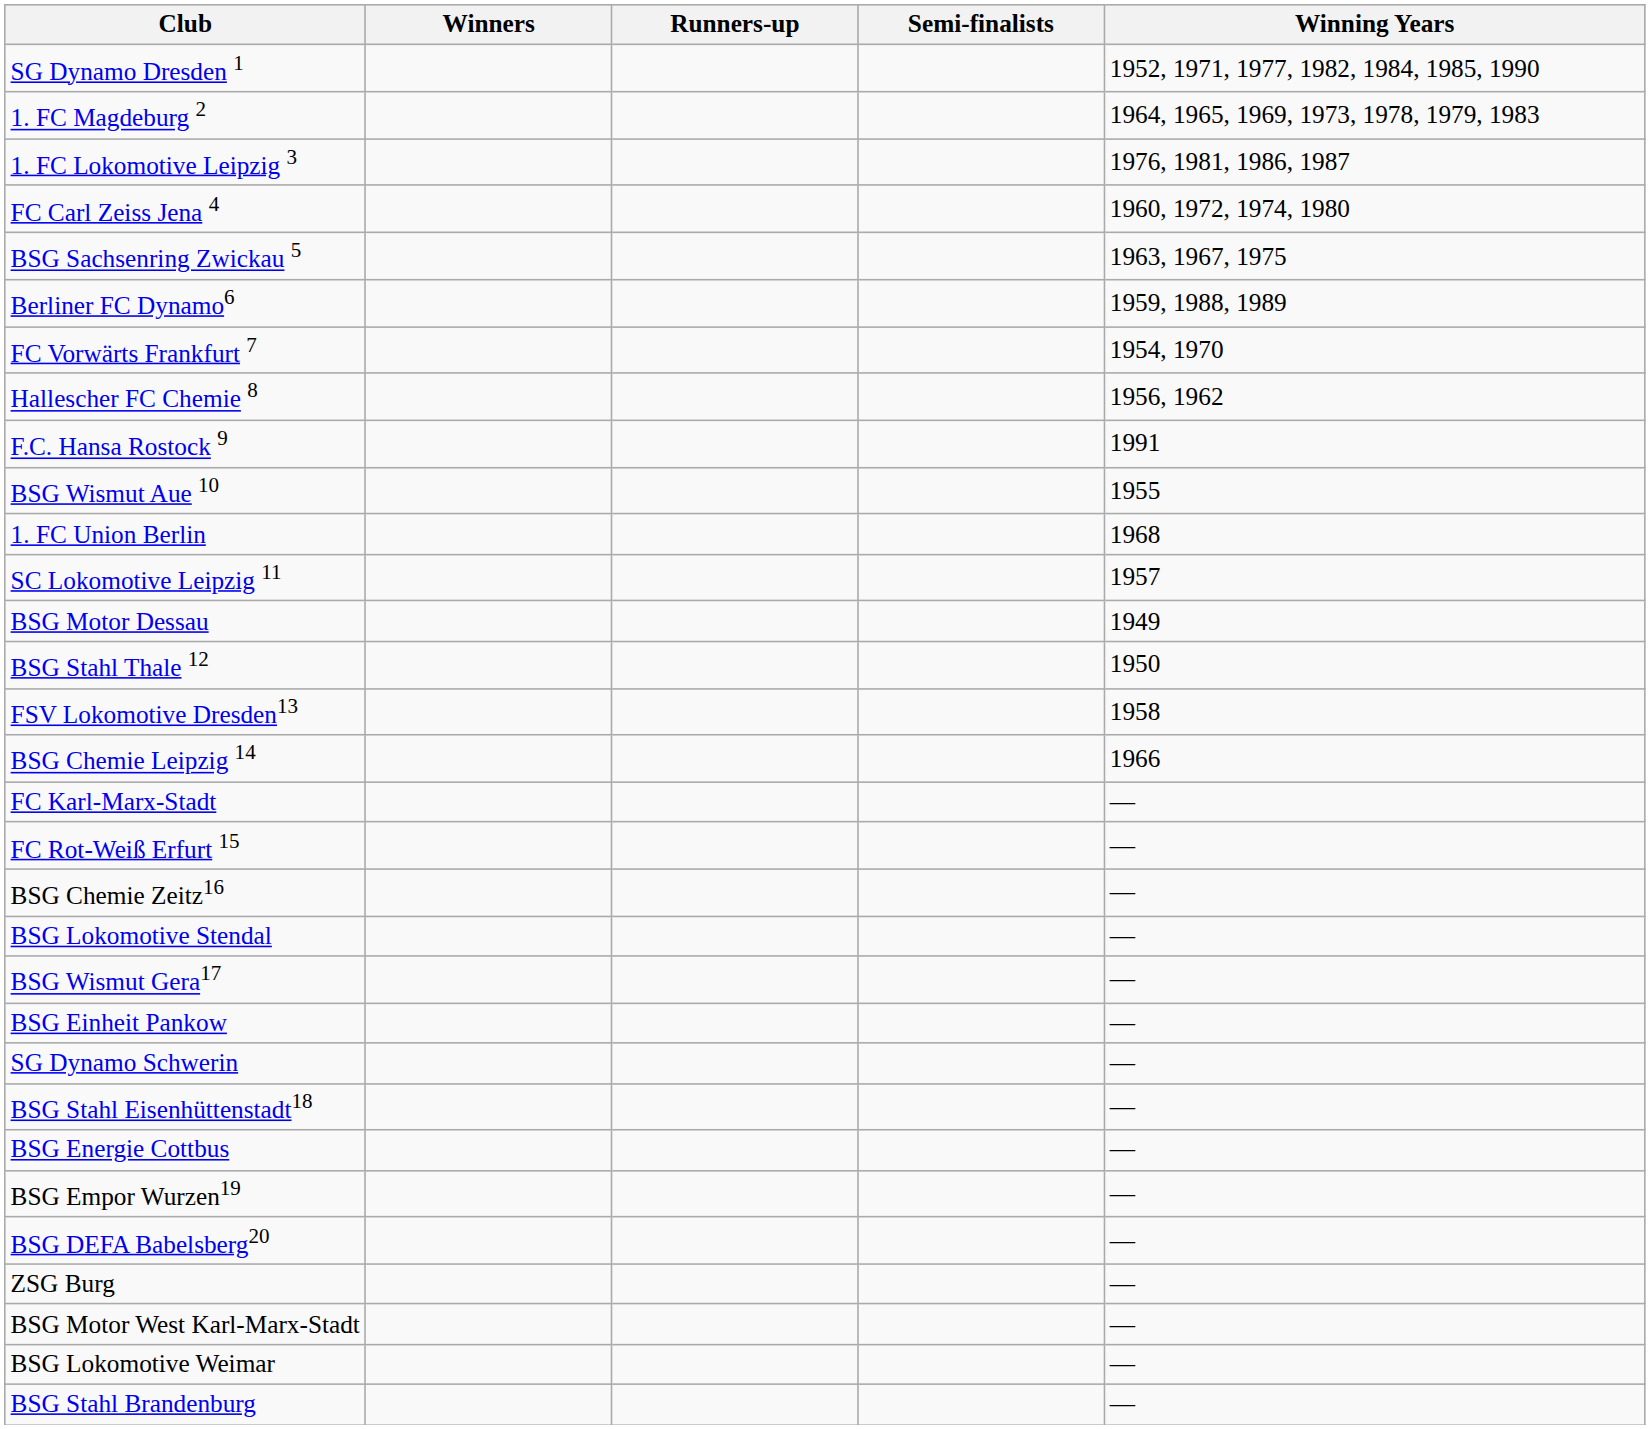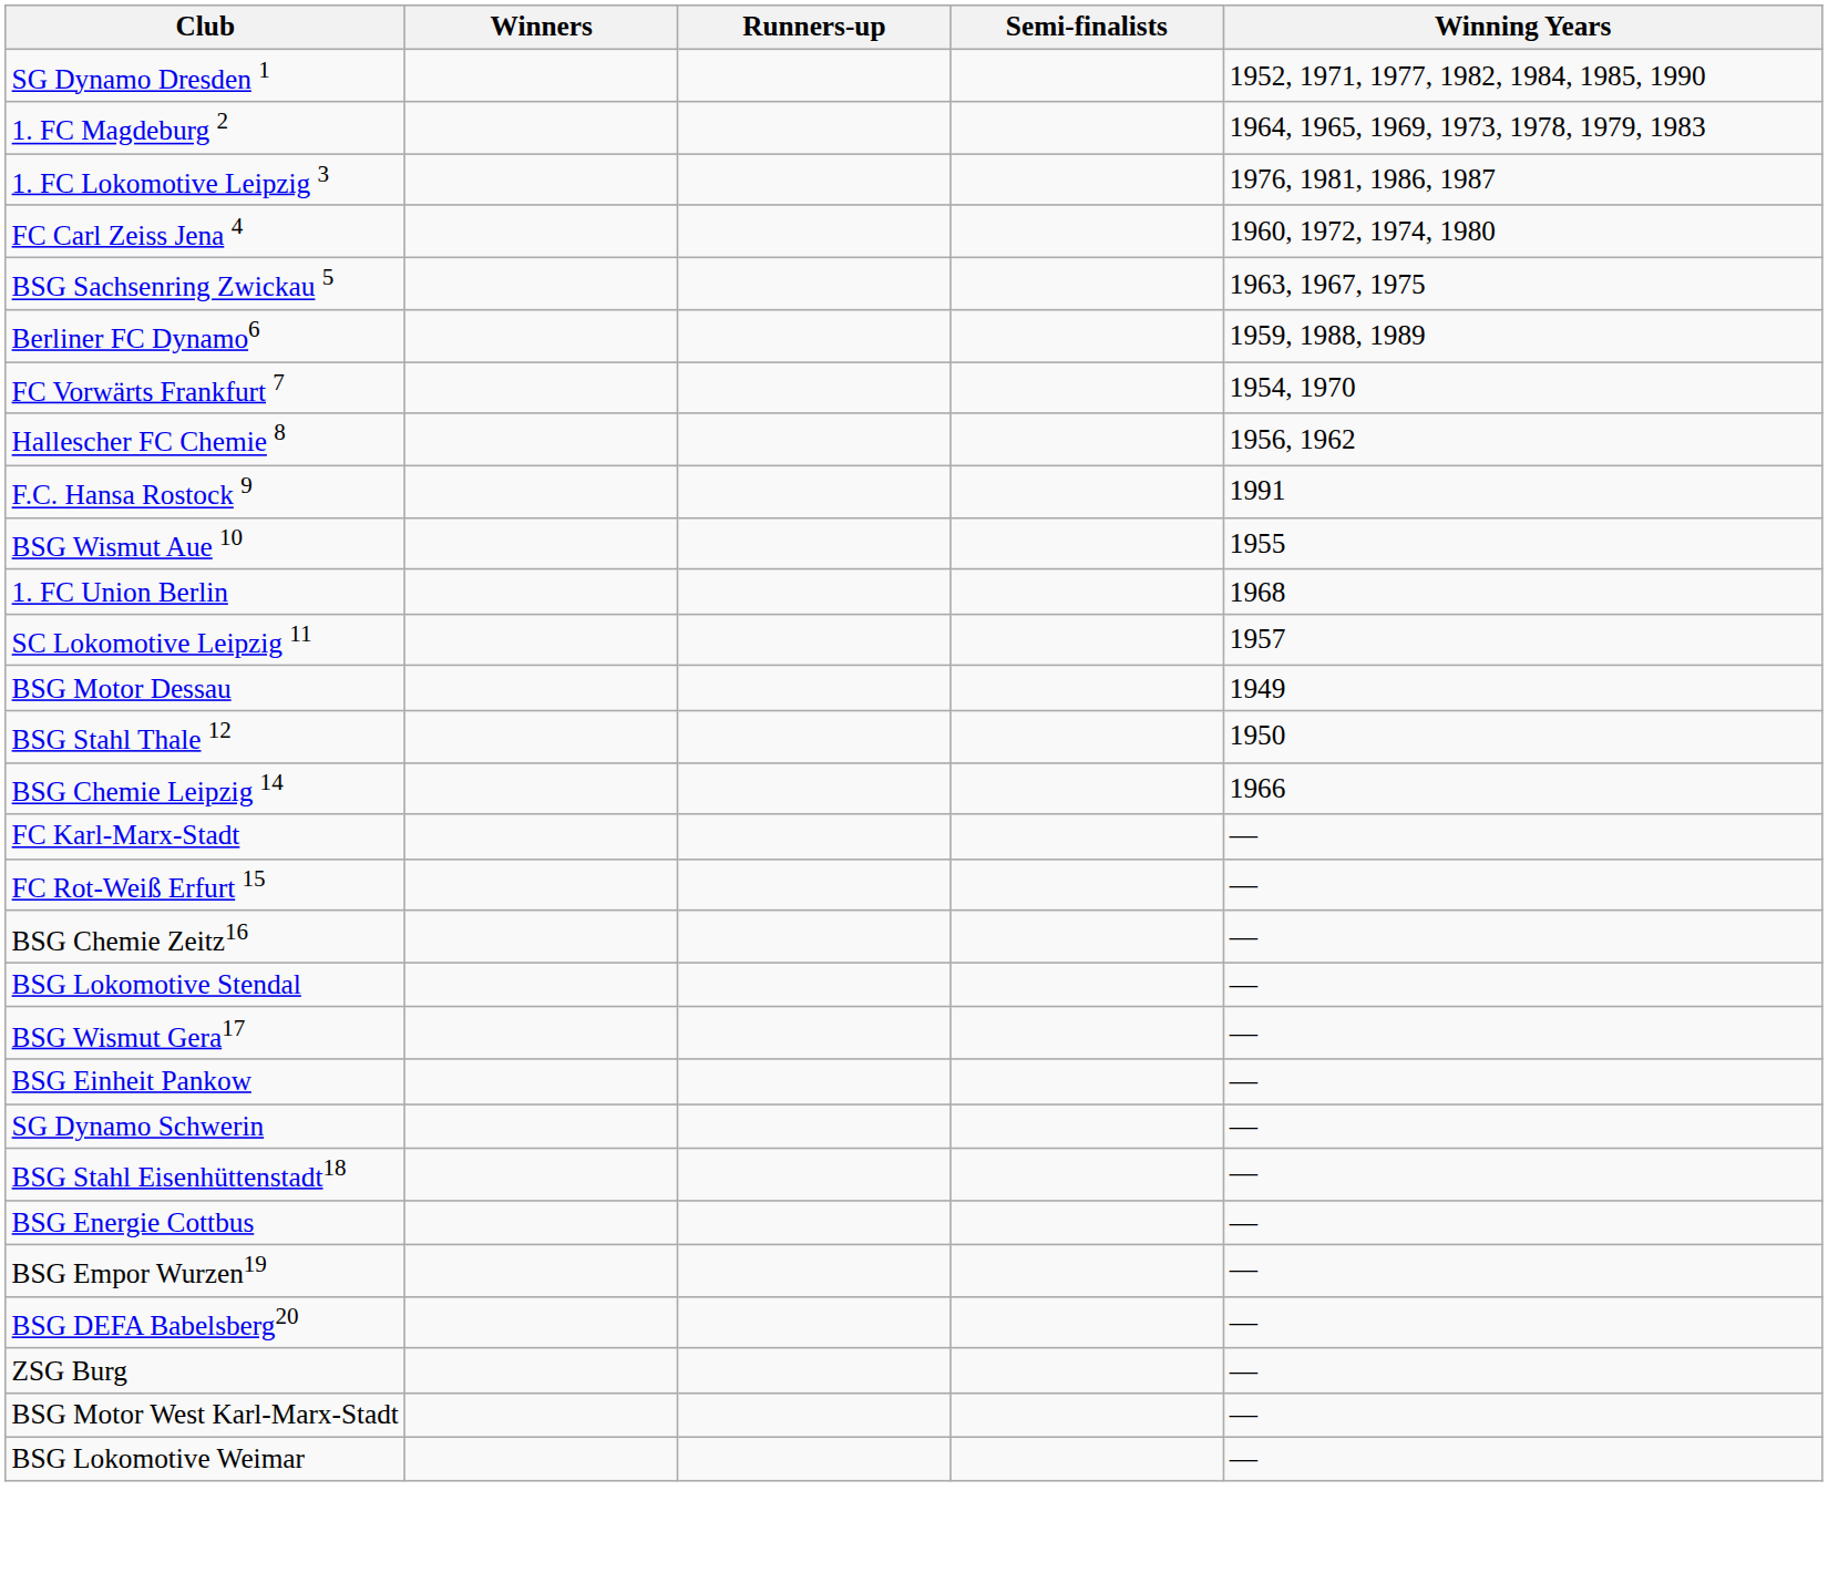- row: FSV Lokomotive Dresden13 | 1958
- row: BSG Stahl Brandenburg | —
